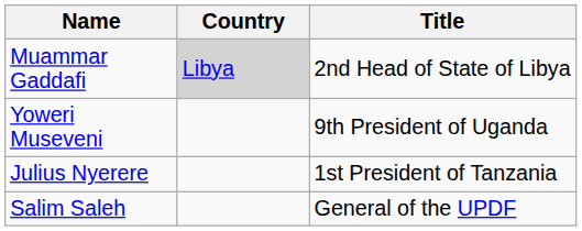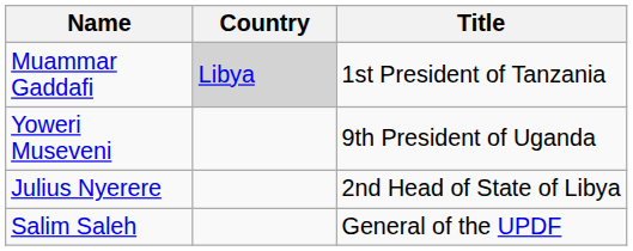Muammar Gaddafi | Title: 2nd Head of State of Libya -> 1st President of Tanzania
Julius Nyerere | Title: 1st President of Tanzania -> 2nd Head of State of Libya
